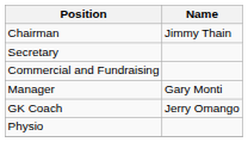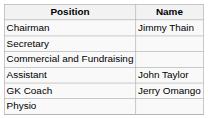- row: Manager | Gary Monti
+ row: Assistant | John Taylor
